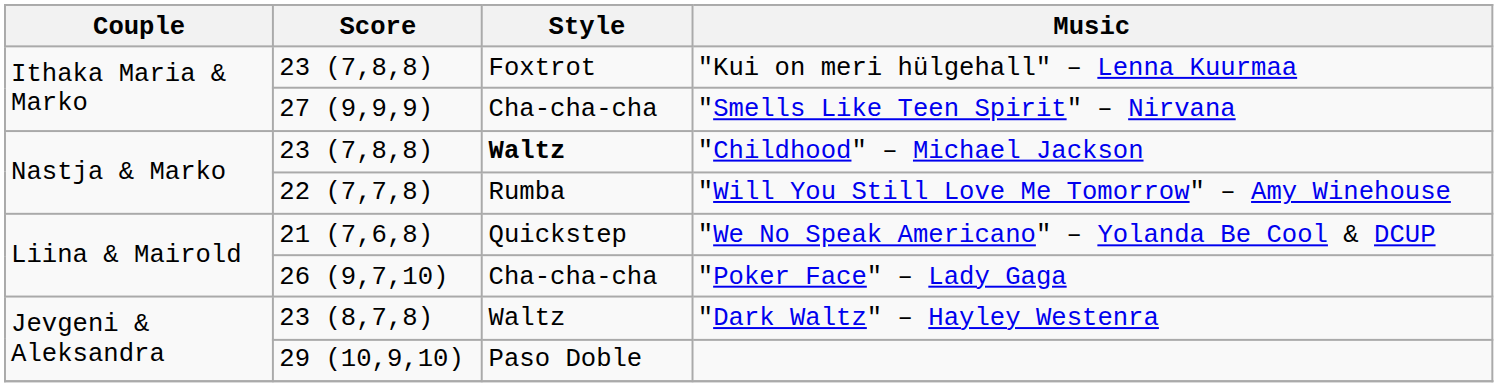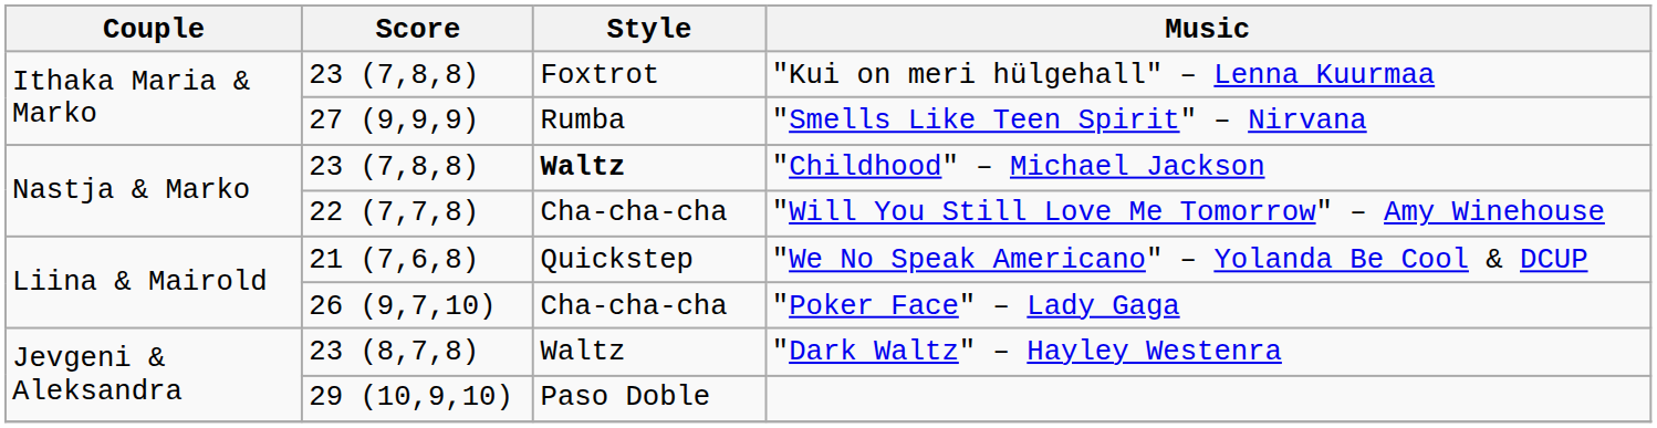"Smells Like Teen Spirit" – Nirvana | Style: Cha-cha-cha -> Rumba
"Will You Still Love Me Tomorrow" – Amy Winehouse | Style: Rumba -> Cha-cha-cha
